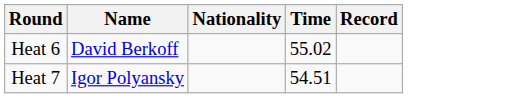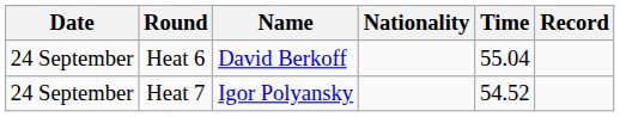+ column: Date | 24 September | 24 September
Heat 6 | Time: 55.02 -> 55.04
Heat 7 | Time: 54.51 -> 54.52
